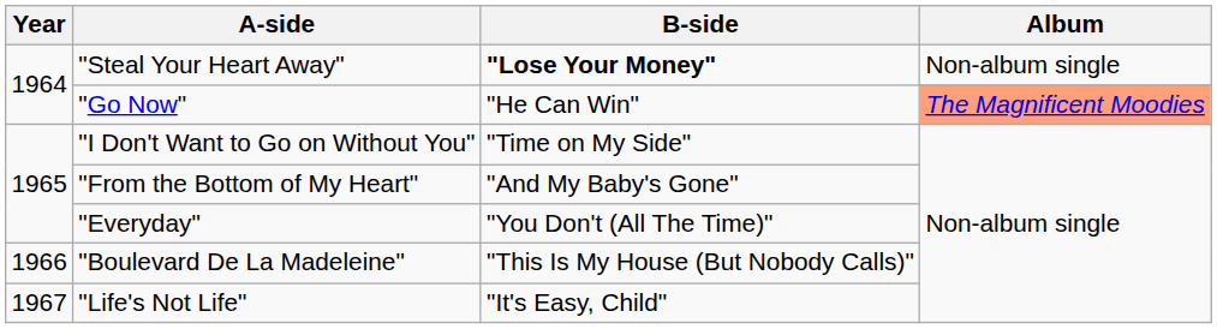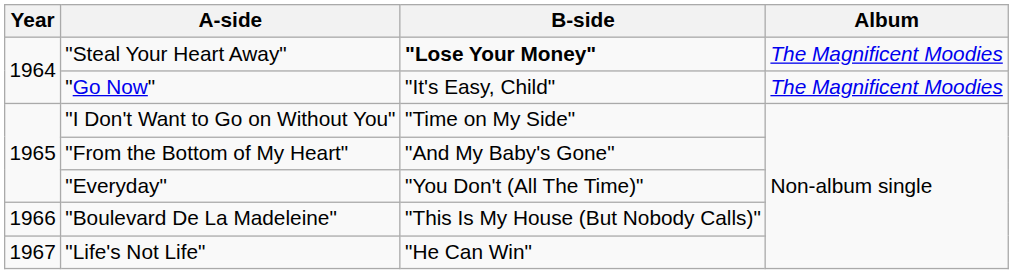"Steal Your Heart Away" | Album: Non-album single -> The Magnificent Moodies
"Go Now" | B-side: "He Can Win" -> "It's Easy, Child"
"Go Now" | Album: lightsalmon background -> no background
"Life's Not Life" | B-side: "It's Easy, Child" -> "He Can Win"
